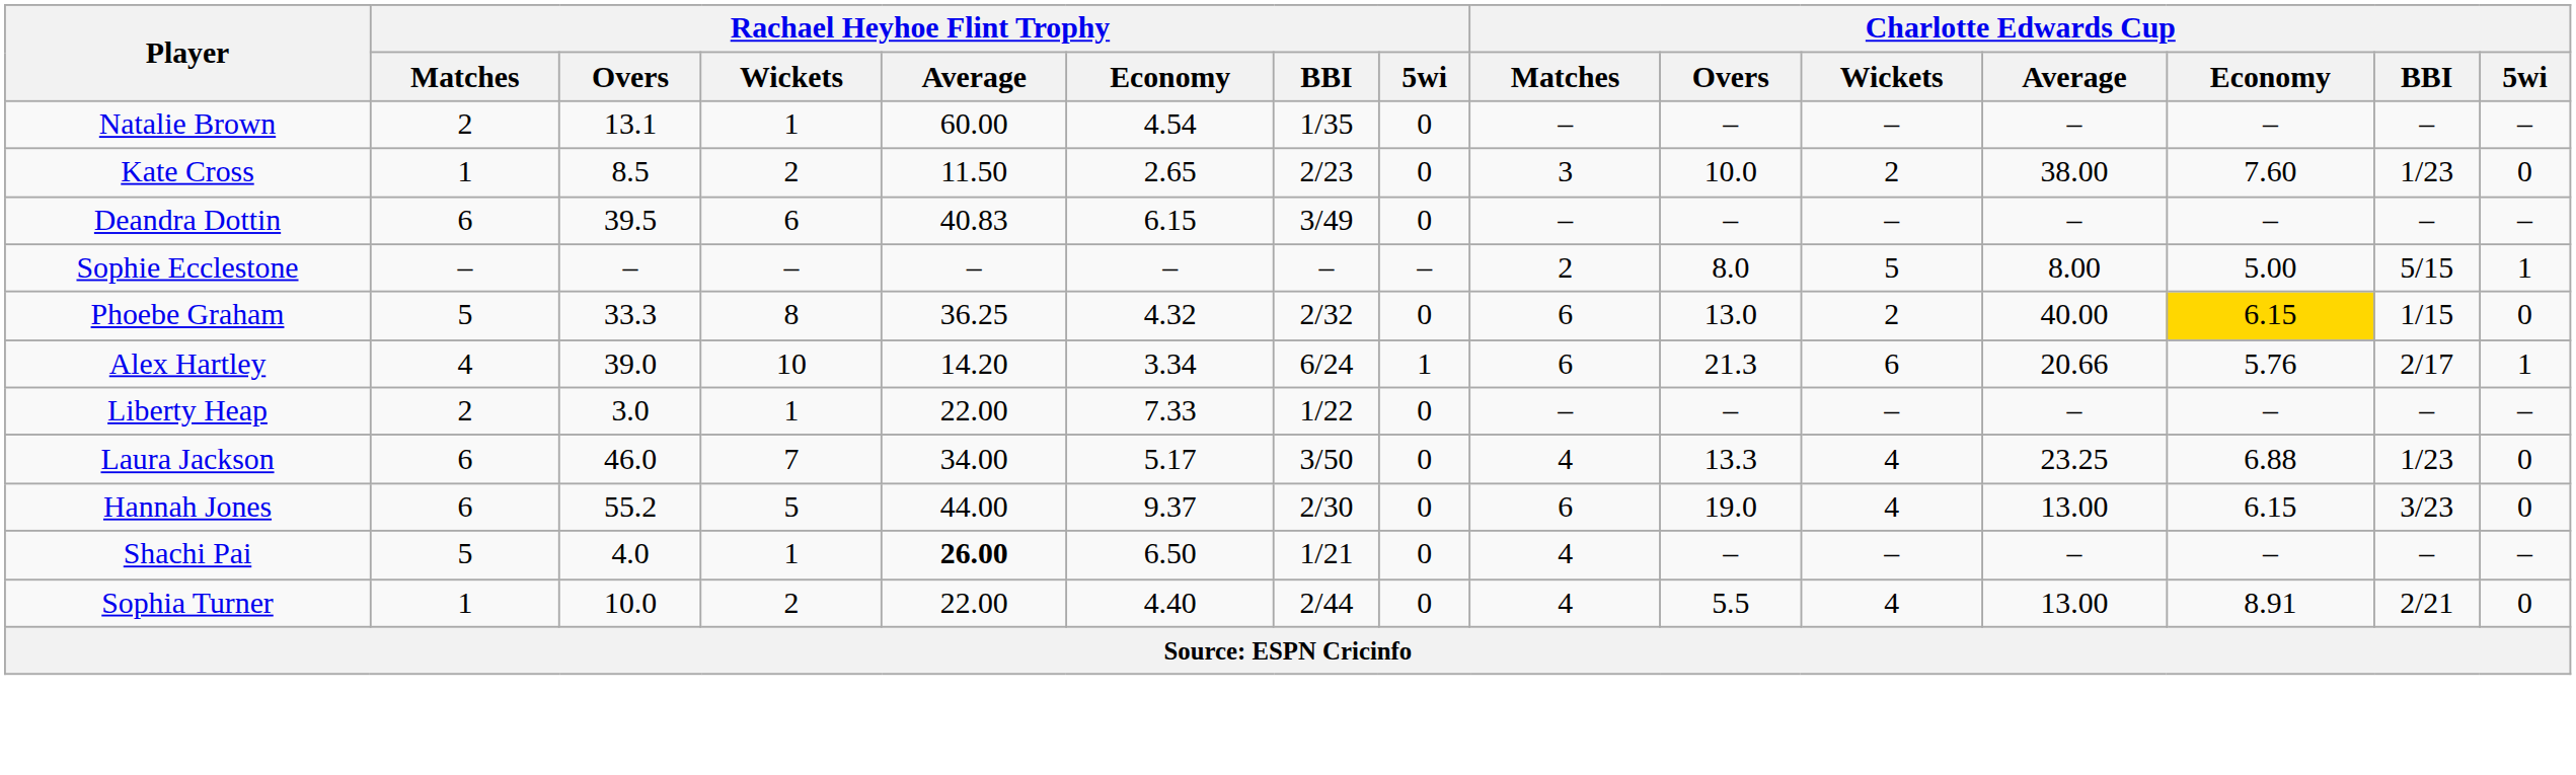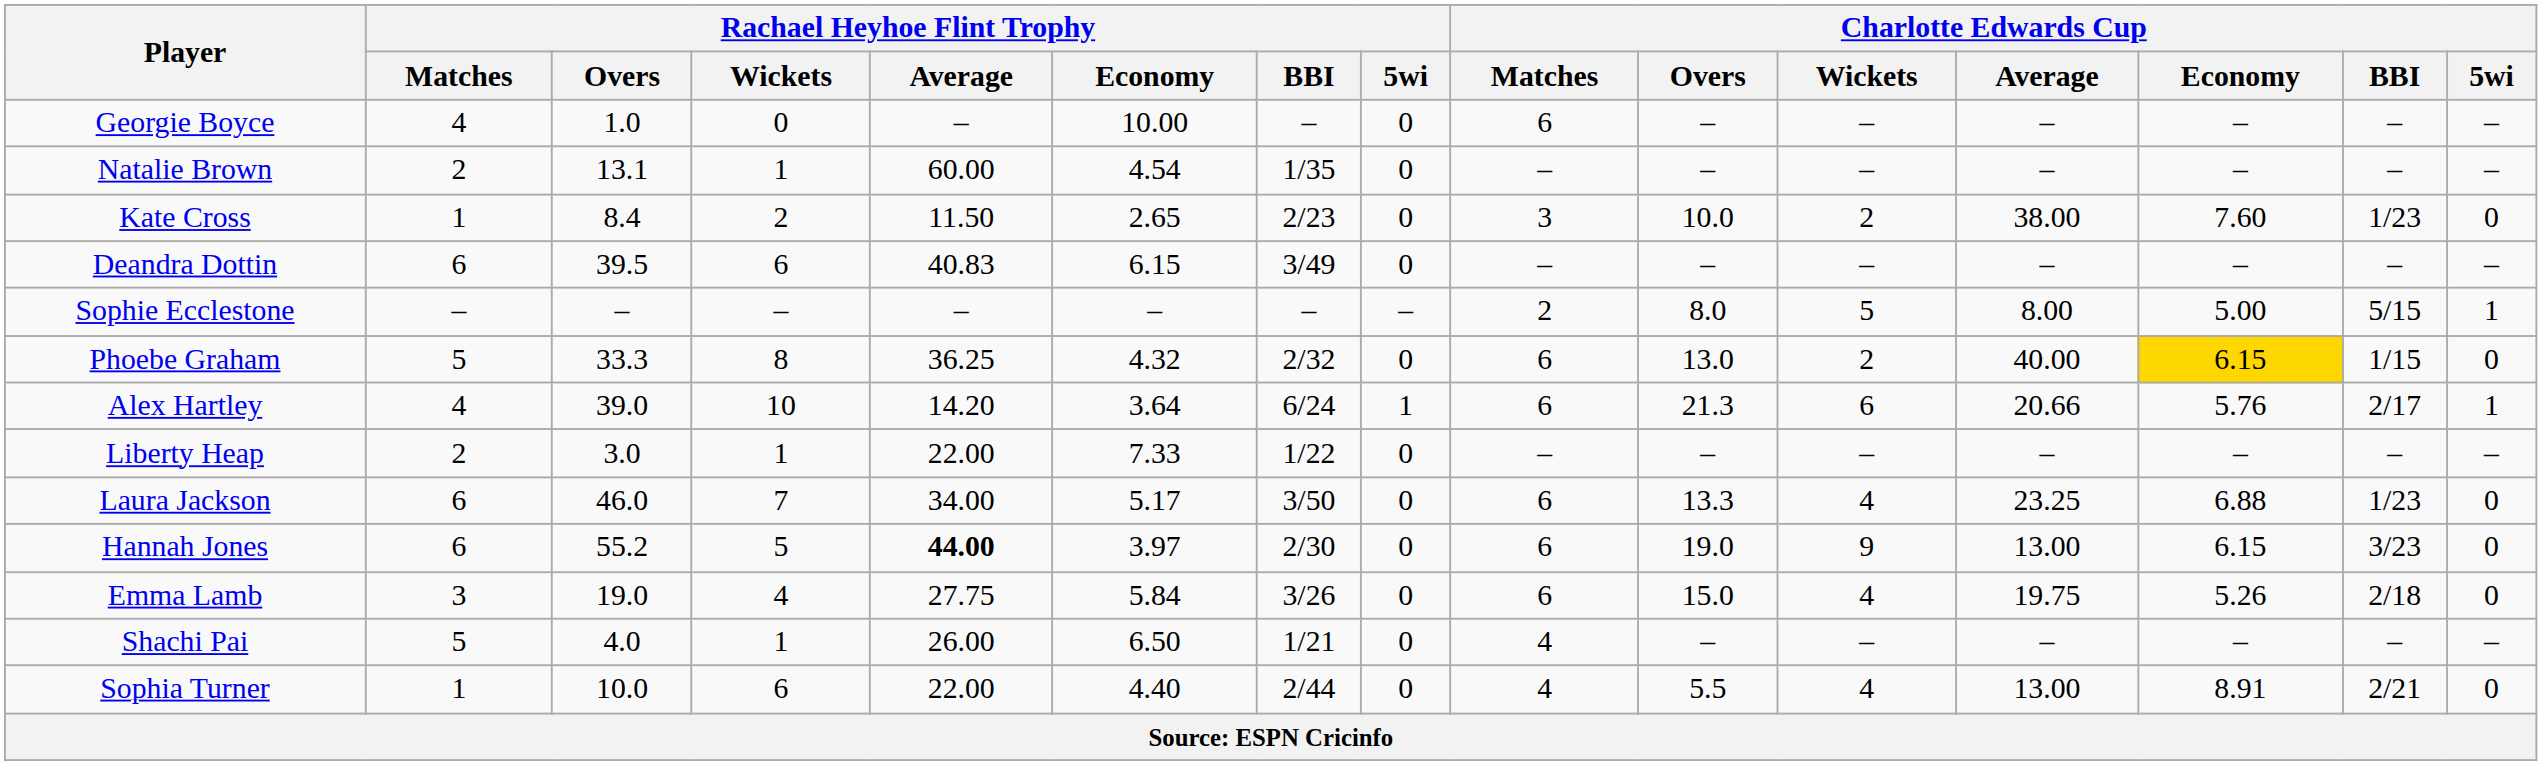+ row: Georgie Boyce | 4 | 1.0 | 0 | – | 10.00 | – | 0 | 6 | – | – | – | – | – | –
Kate Cross | Rachael Heyhoe Flint Trophy / Overs: 8.5 -> 8.4
Alex Hartley | Rachael Heyhoe Flint Trophy / Economy: 3.34 -> 3.64
Laura Jackson | Charlotte Edwards Cup / Matches: 4 -> 6
Hannah Jones | Rachael Heyhoe Flint Trophy / Average: normal -> bold
Hannah Jones | Rachael Heyhoe Flint Trophy / Economy: 9.37 -> 3.97
Hannah Jones | Charlotte Edwards Cup / Wickets: 4 -> 9
+ row: Emma Lamb | 3 | 19.0 | 4 | 27.75 | 5.84 | 3/26 | 0 | 6 | 15.0 | 4 | 19.75 | 5.26 | 2/18 | 0
Shachi Pai | Rachael Heyhoe Flint Trophy / Average: bold -> normal
Sophia Turner | Rachael Heyhoe Flint Trophy / Wickets: 2 -> 6
